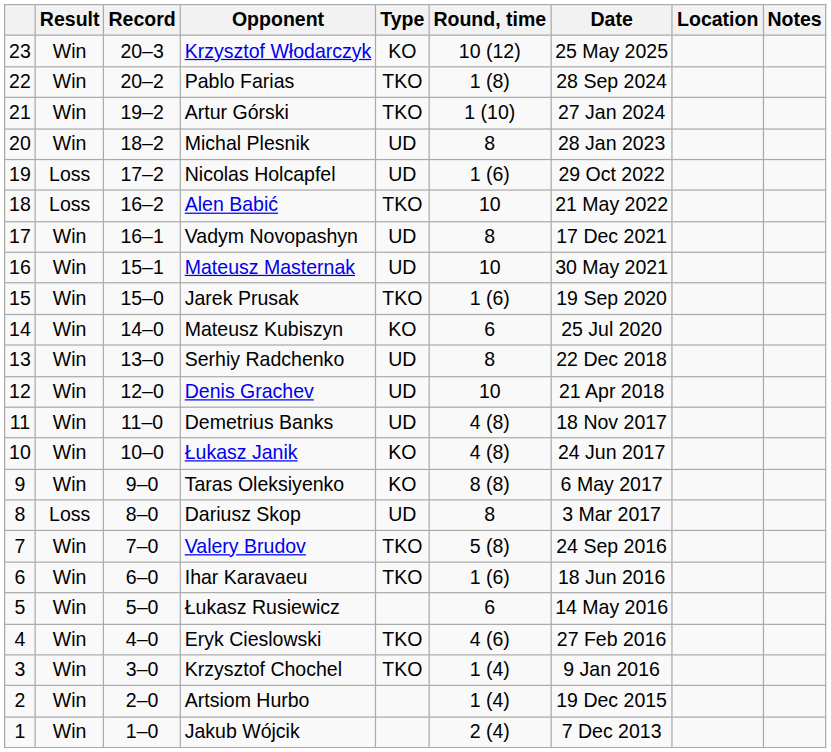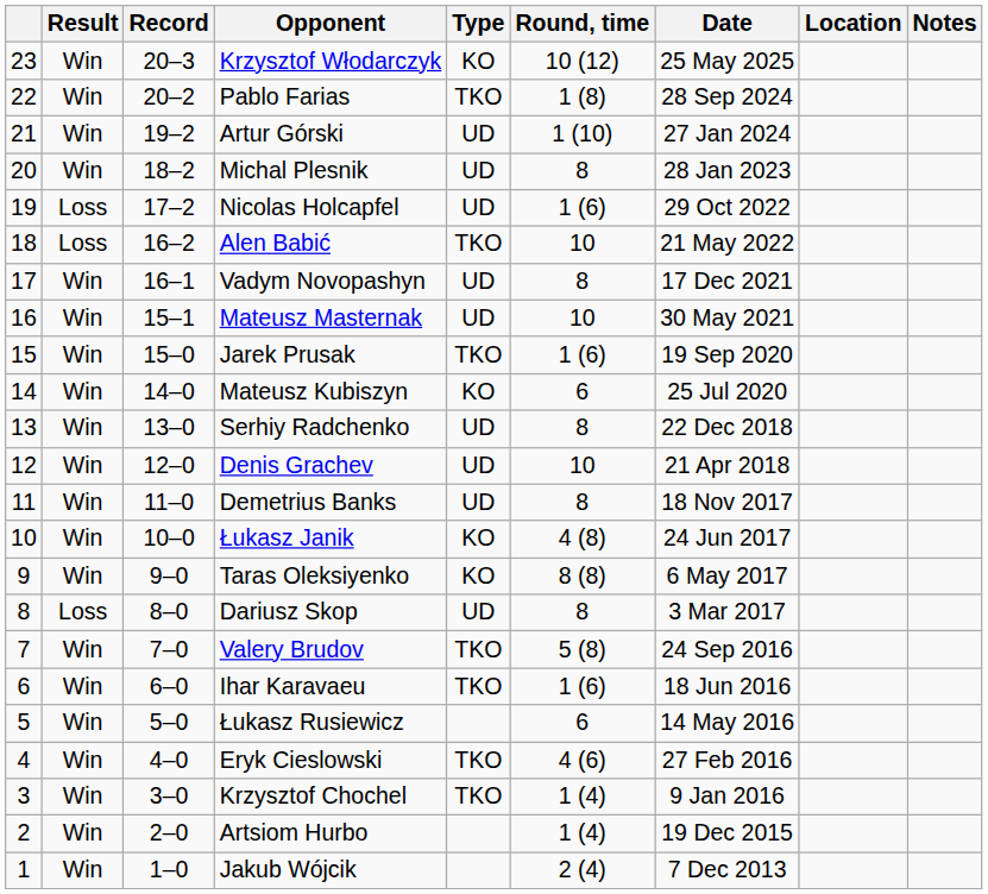Artur Górski | Type: TKO -> UD
Demetrius Banks | Round, time: 4 (8) -> 8
